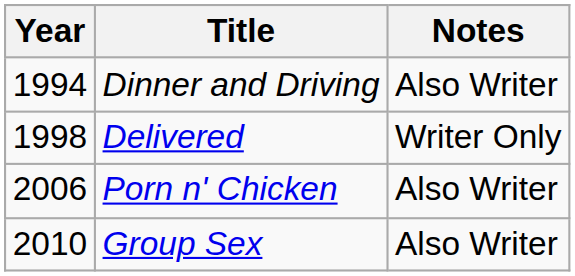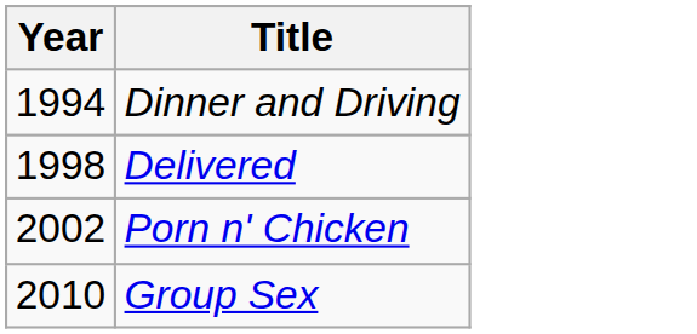- column: Notes | Also Writer | Writer Only | Also Writer | Also Writer
Porn n' Chicken | Year: 2006 -> 2002
